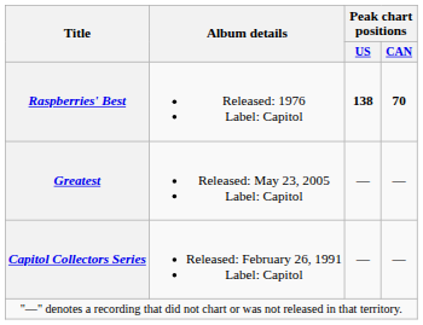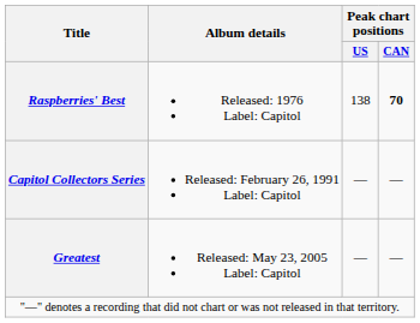Raspberries' Best | Peak chart positions / US: bold -> normal
rows swapped: Capitol Collectors Series <-> Greatest
